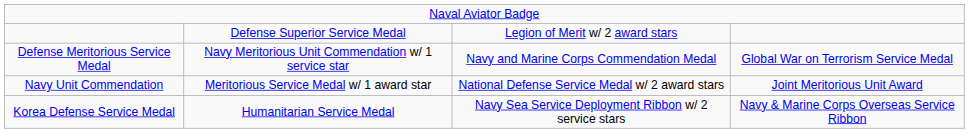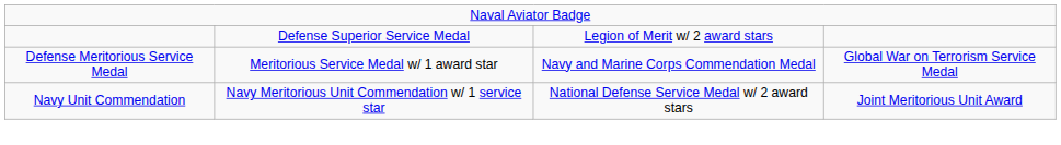Defense Meritorious Service Medal | column 2: Navy Meritorious Unit Commendation w/ 1 service star -> Meritorious Service Medal w/ 1 award star
Navy Unit Commendation | column 2: Meritorious Service Medal w/ 1 award star -> Navy Meritorious Unit Commendation w/ 1 service star
- row: Korea Defense Service Medal | Humanitarian Service Medal | Navy Sea Service Deployment Ribbon w/ 2 service stars | Navy & Marine Corps Overseas Service Ribbon
